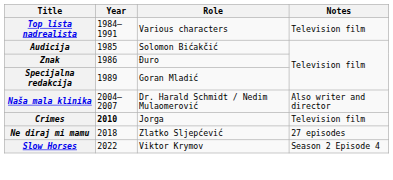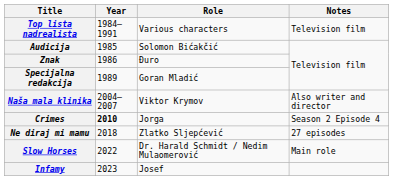Naša mala klinika | Role: Dr. Harald Schmidt / Nedim Mulaomerović -> Viktor Krymov
Crimes | Notes: Television film -> Season 2 Episode 4
Slow Horses | Role: Viktor Krymov -> Dr. Harald Schmidt / Nedim Mulaomerović
Slow Horses | Notes: Season 2 Episode 4 -> Main role
+ row: Infamy | 2023 | Josef
